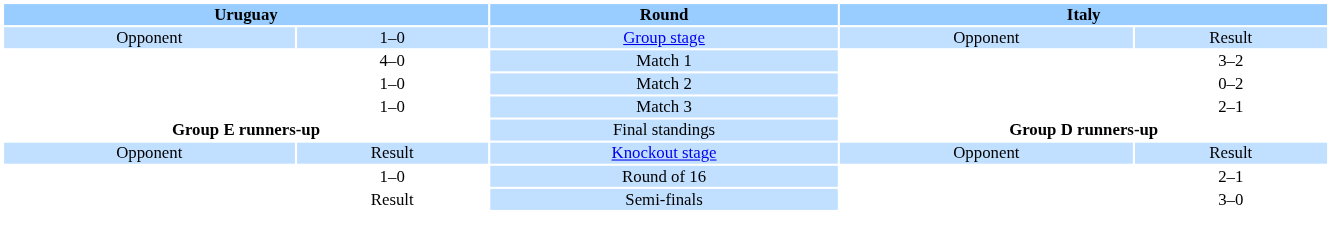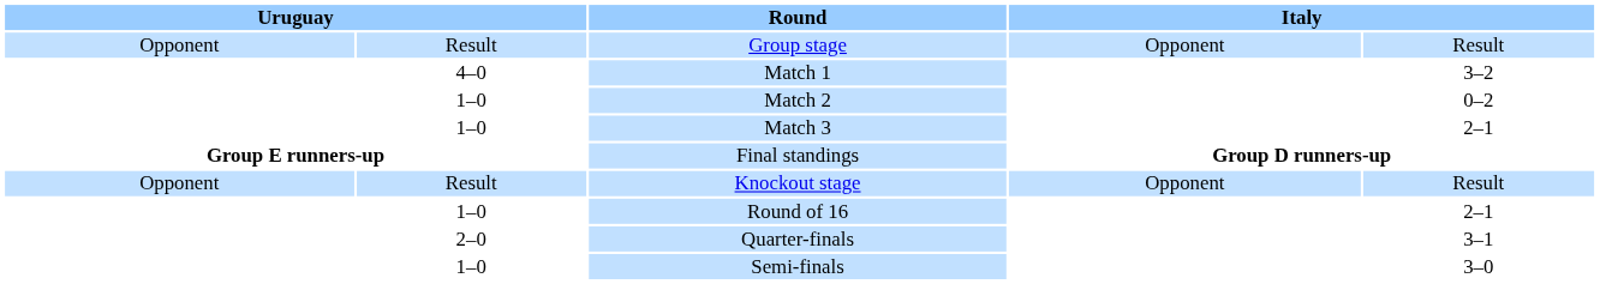Group stage | column 2: 1–0 -> Result
+ row: 2–0 | Quarter-finals | 3–1
Semi-finals | column 2: Result -> 1–0
